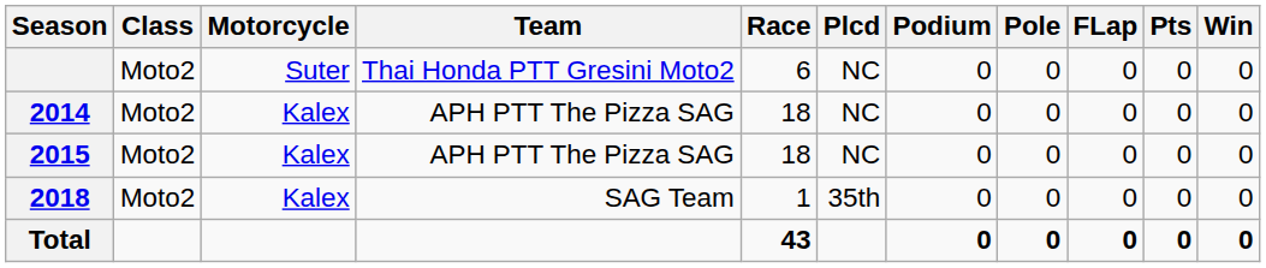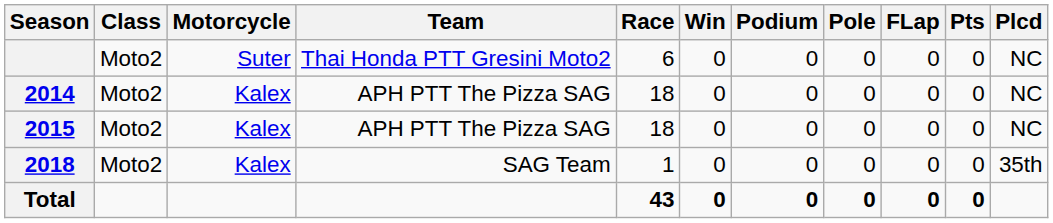columns swapped: Win <-> Plcd
